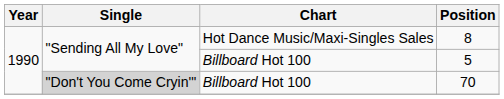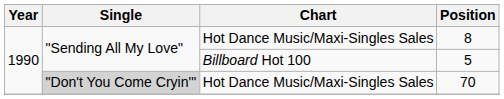70 | Chart: Billboard Hot 100 -> Hot Dance Music/Maxi-Singles Sales
